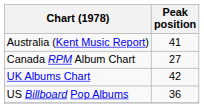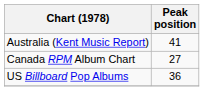- row: UK Albums Chart | 42
